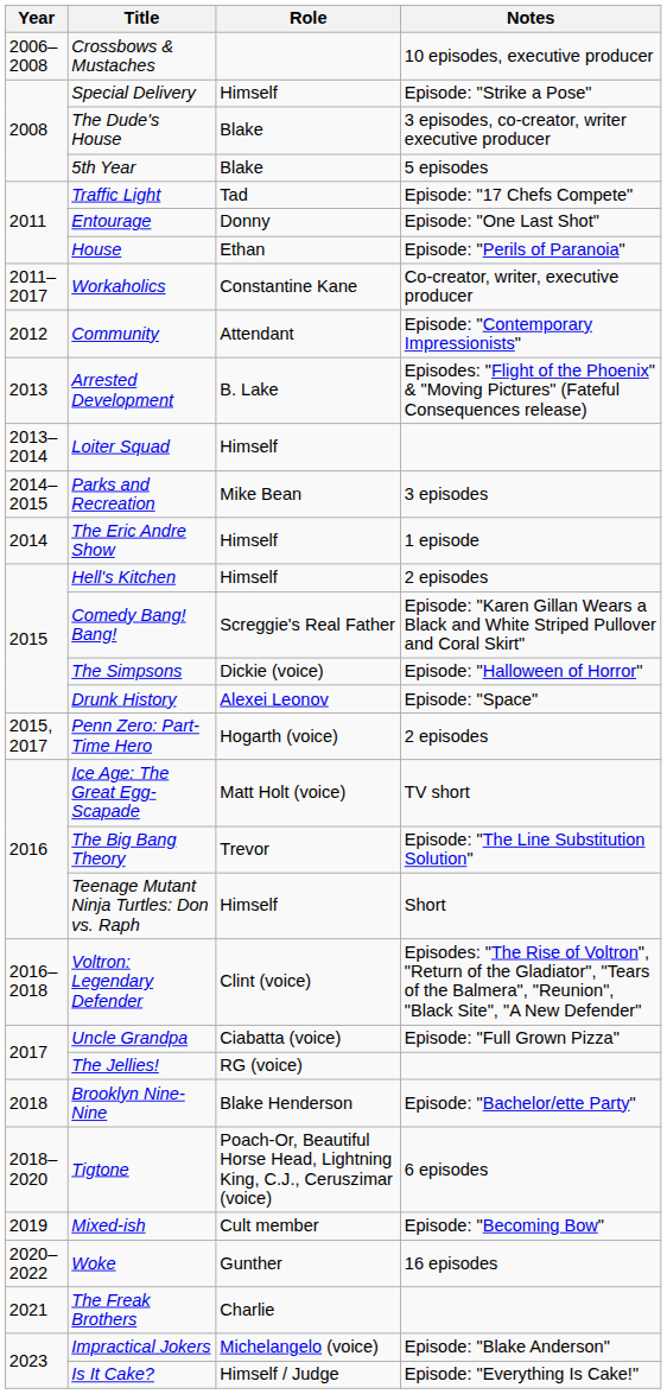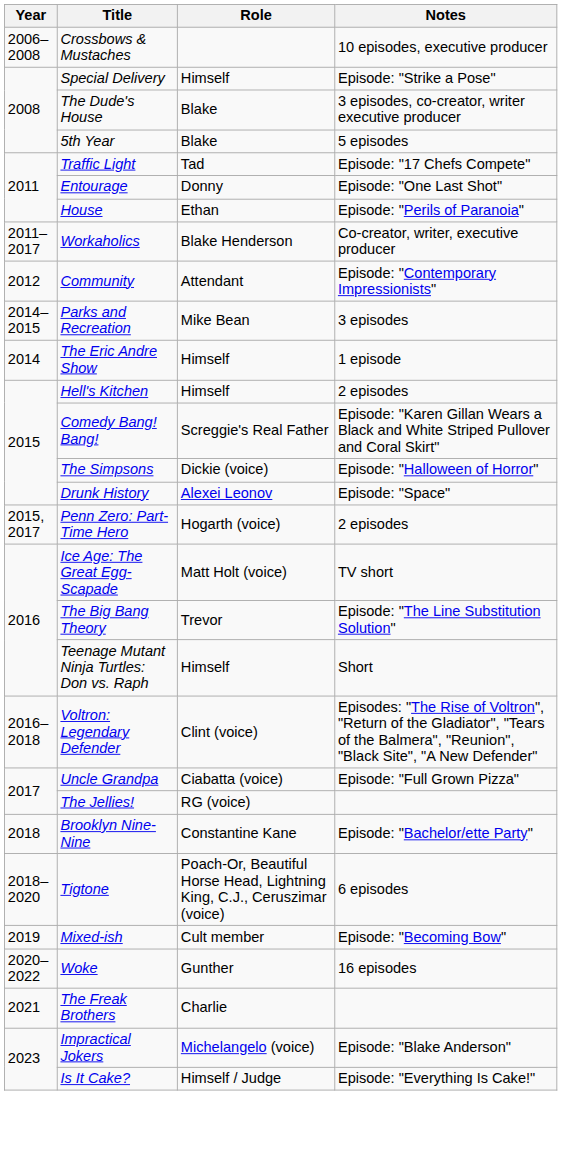Workaholics | Role: Constantine Kane -> Blake Henderson
- row: 2013 | Arrested Development | B. Lake | Episodes: "Flight of the Phoenix" & "Moving Pictures" (Fateful Consequences release)
- row: 2013–2014 | Loiter Squad | Himself
Brooklyn Nine-Nine | Role: Blake Henderson -> Constantine Kane
